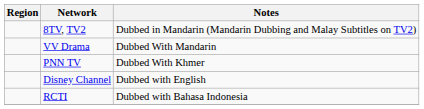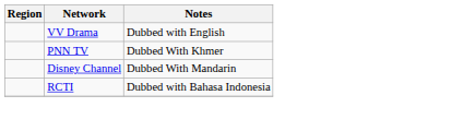- row: 8TV, TV2 | Dubbed in Mandarin (Mandarin Dubbing and Malay Subtitles on TV2)
VV Drama | Notes: Dubbed With Mandarin -> Dubbed with English
Disney Channel | Notes: Dubbed with English -> Dubbed With Mandarin
